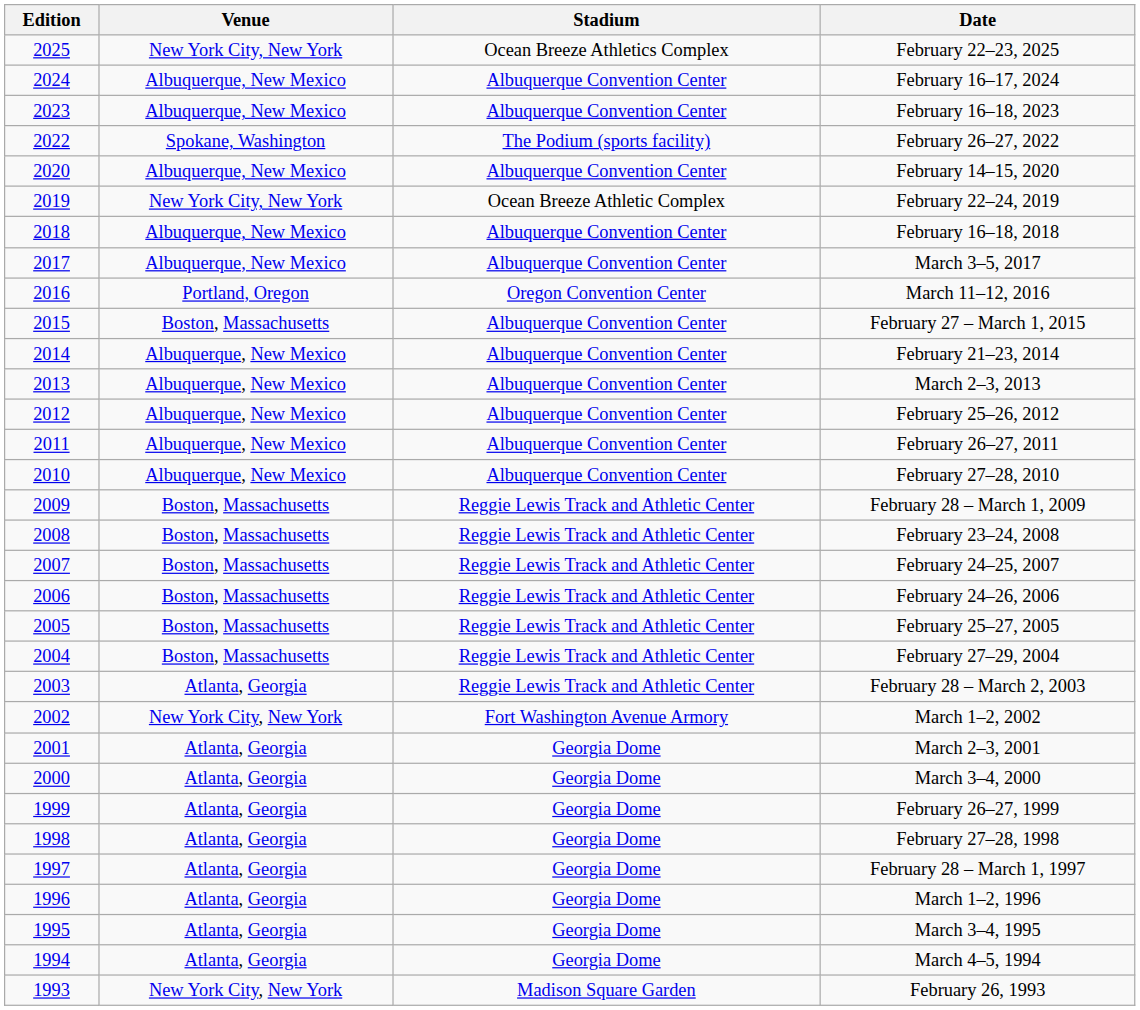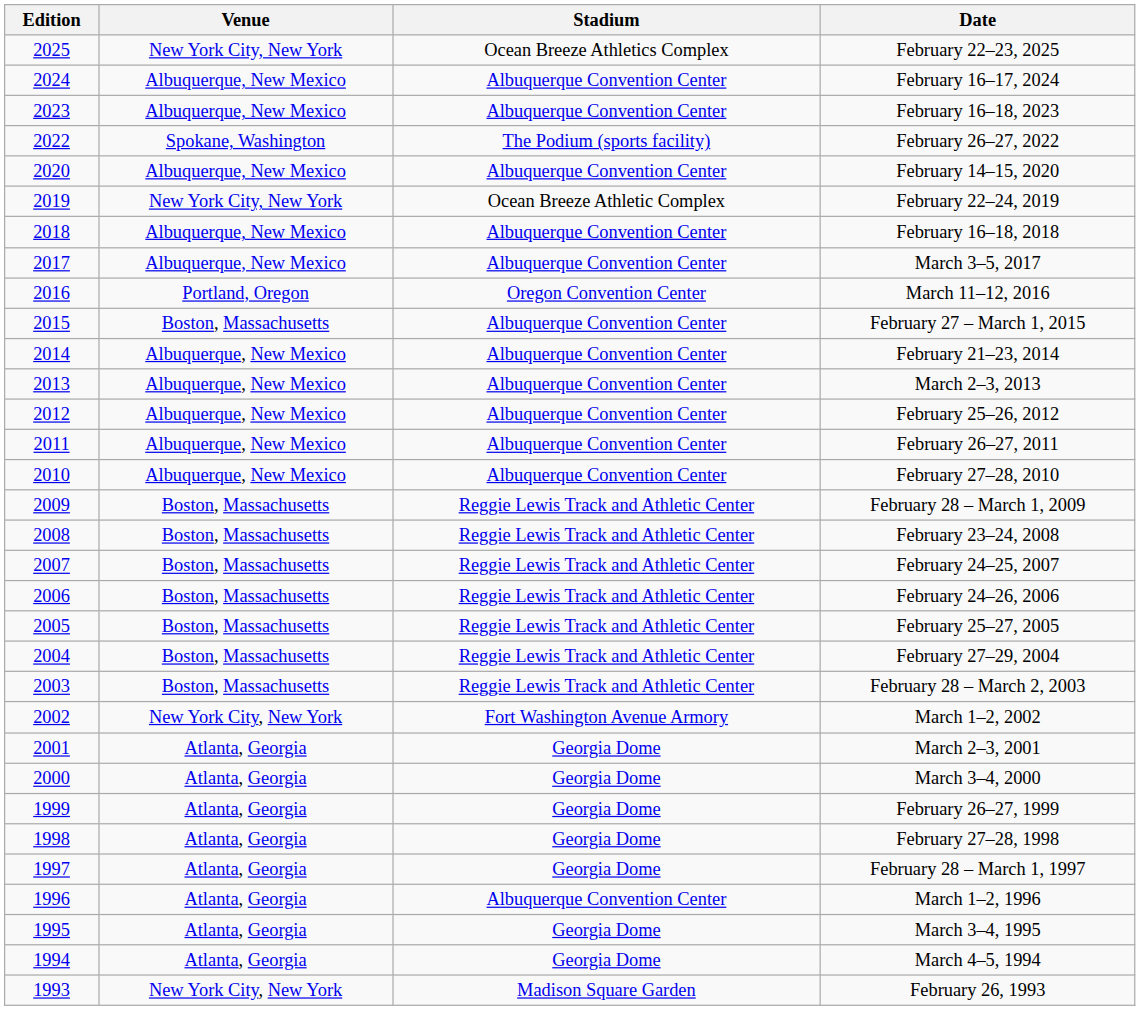February 28 – March 2, 2003 | Venue: Atlanta, Georgia -> Boston, Massachusetts
March 1–2, 1996 | Stadium: Georgia Dome -> Albuquerque Convention Center
